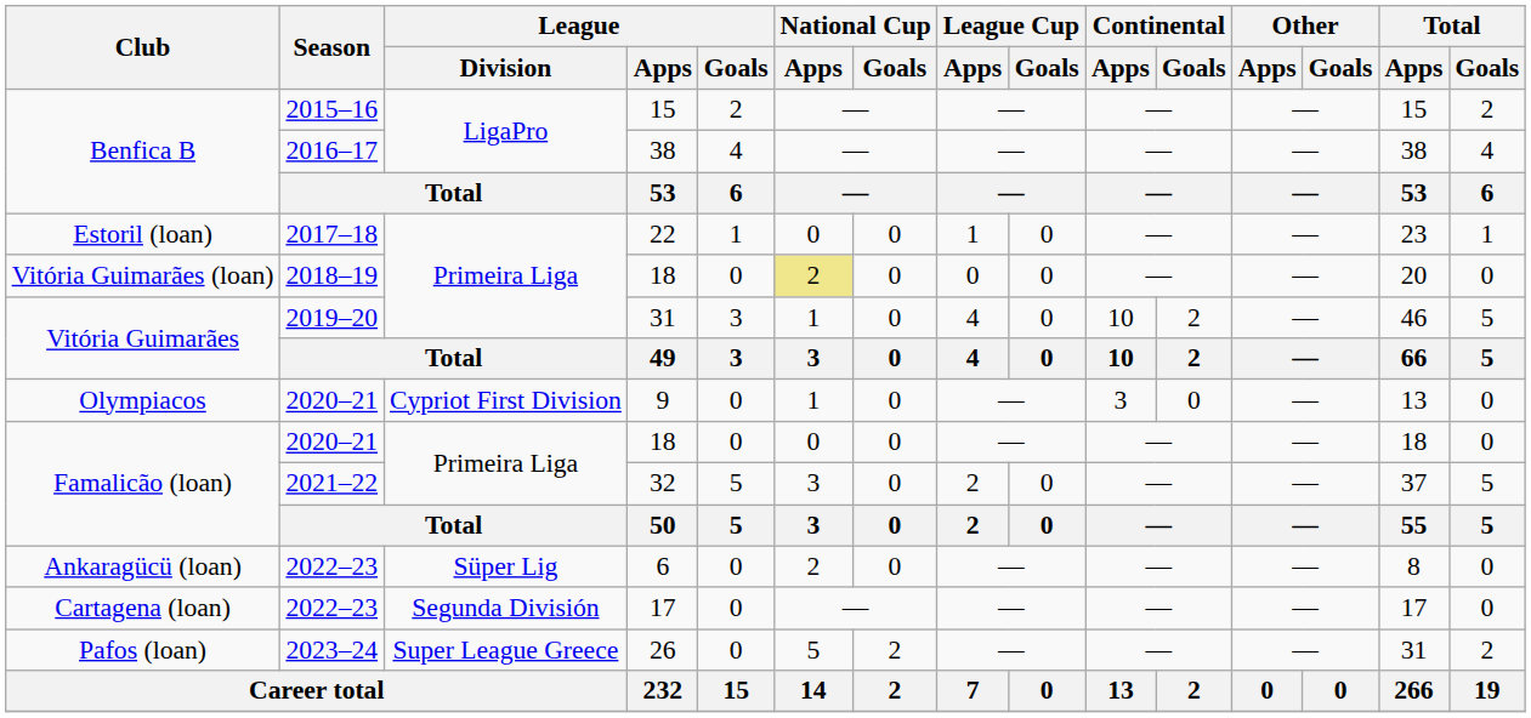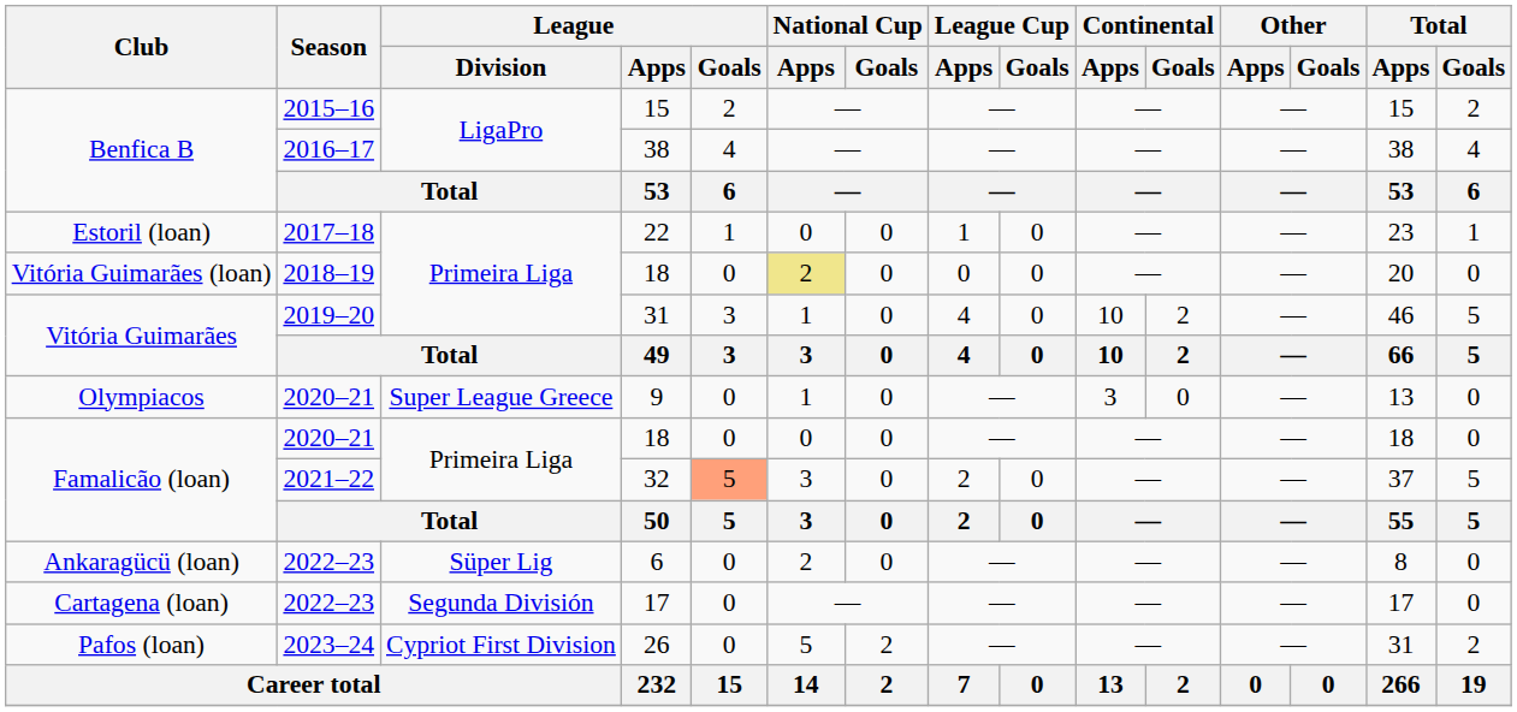9 | League / Division: Cypriot First Division -> Super League Greece
32 | League / Goals: no background -> lightsalmon background
26 | League / Division: Super League Greece -> Cypriot First Division
